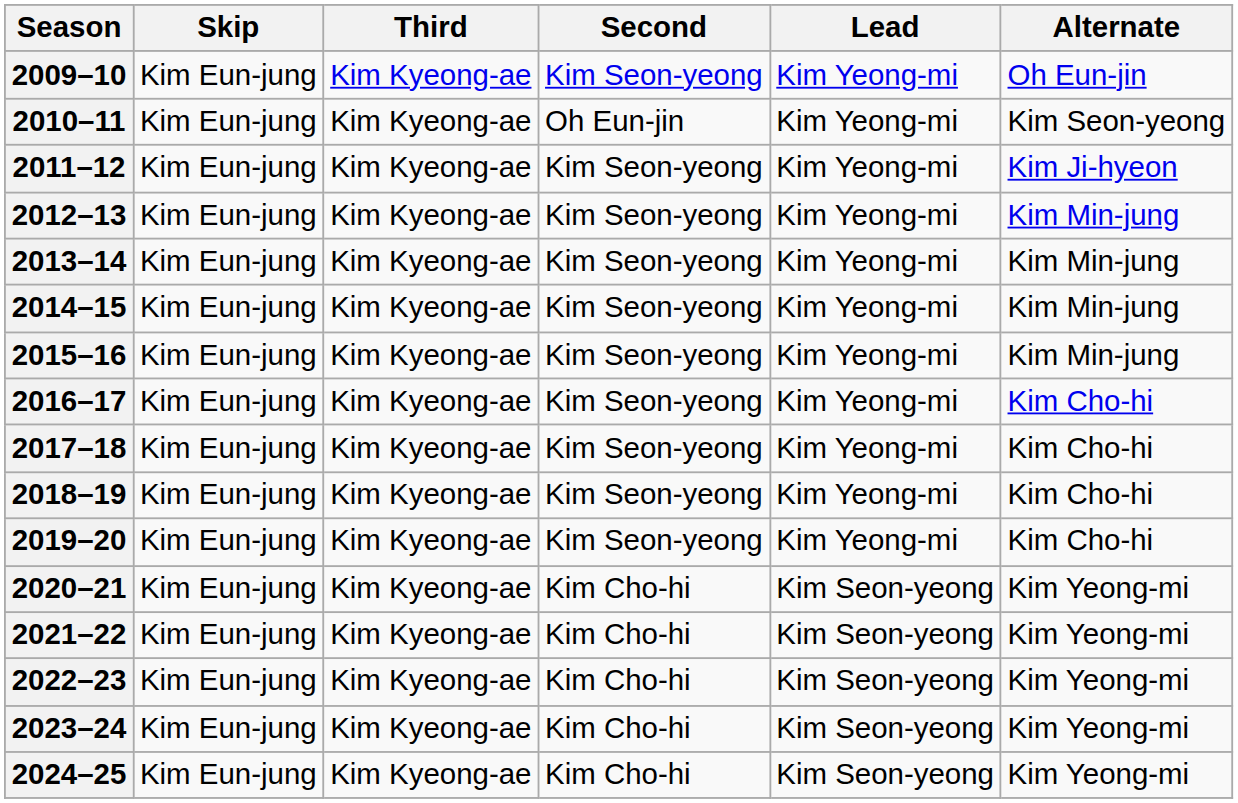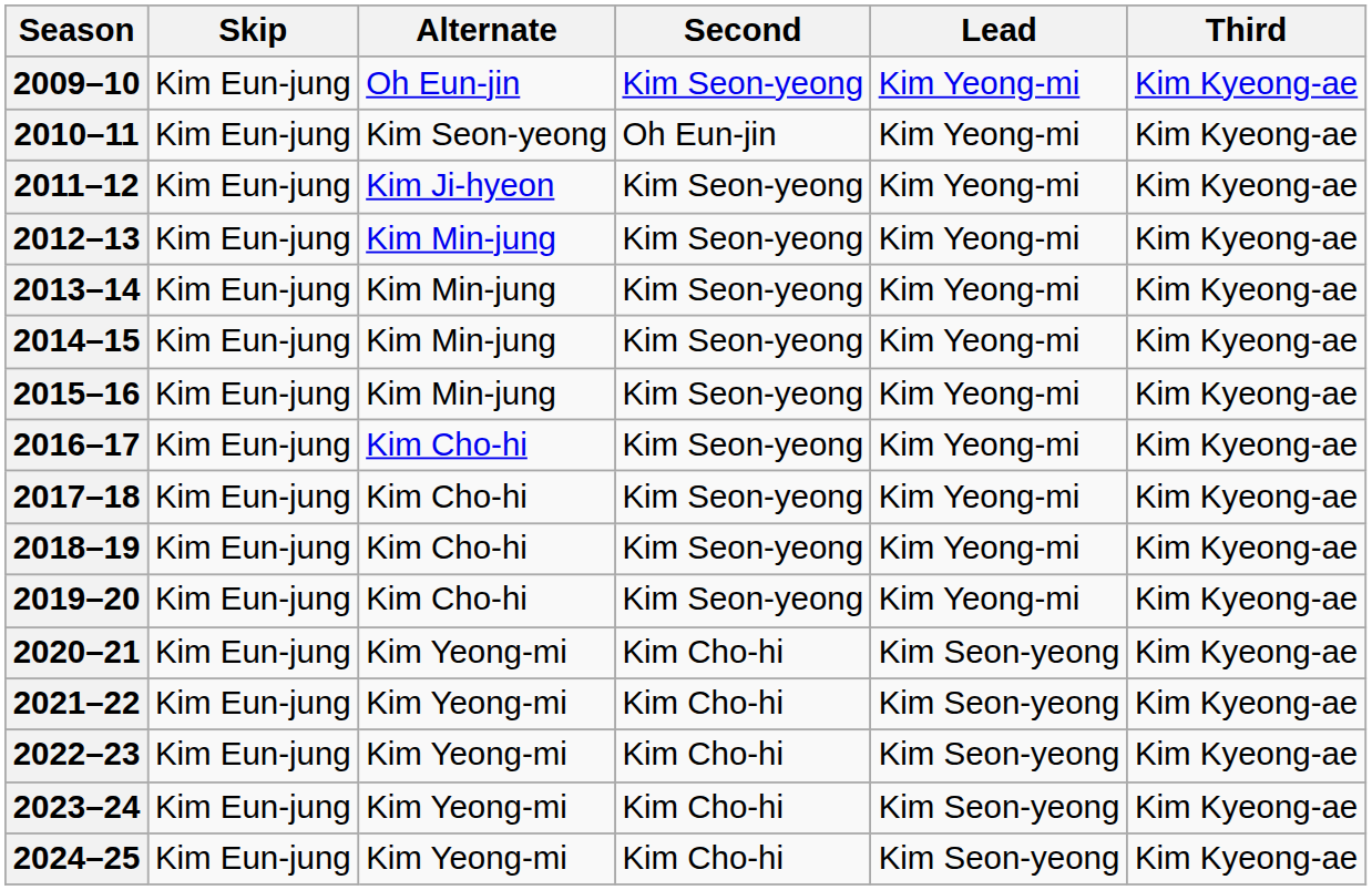columns swapped: Third <-> Alternate
